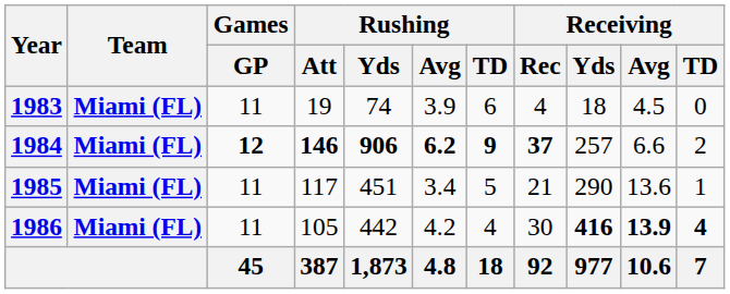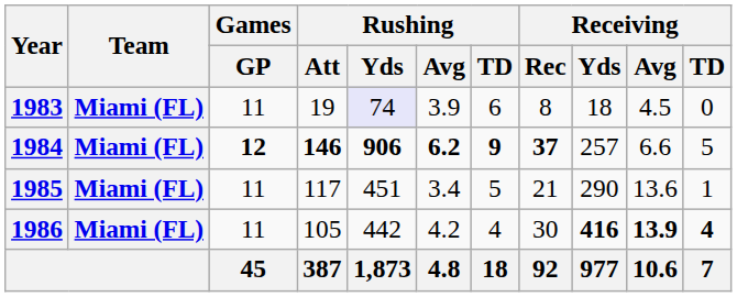1983 | Rushing / Yds: no background -> lavender background
1983 | Receiving / Rec: 4 -> 8
1984 | Receiving / TD: 2 -> 5
